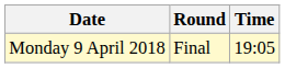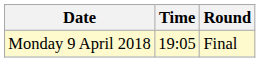columns swapped: Time <-> Round
